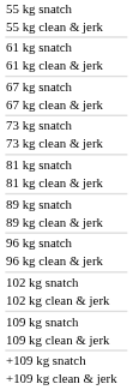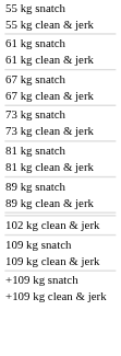- row: 96 kg snatch
- row: 96 kg clean & jerk
- row: 102 kg snatch
